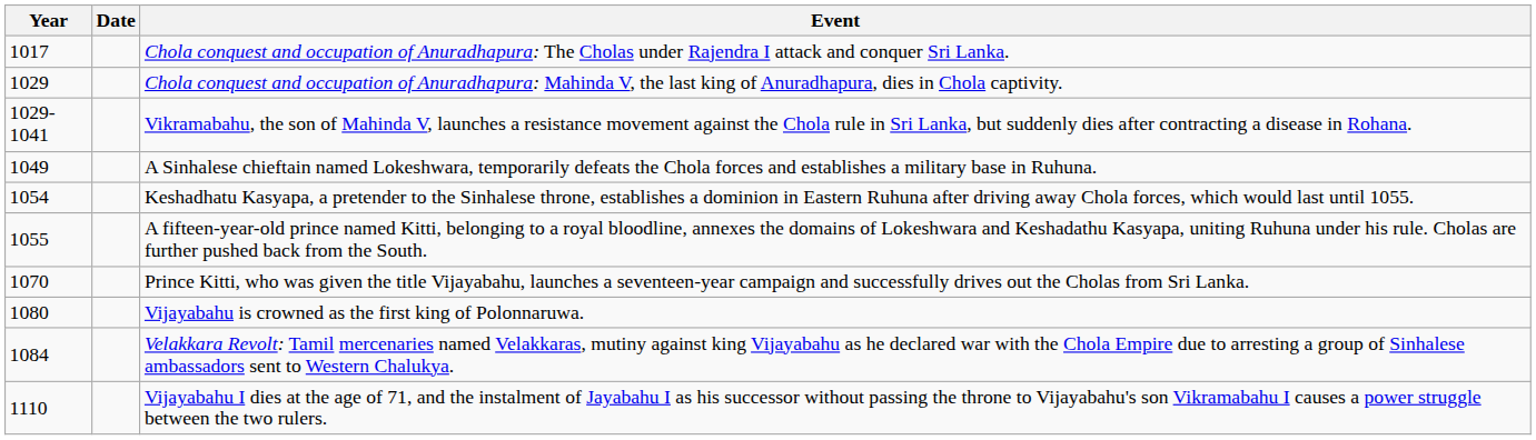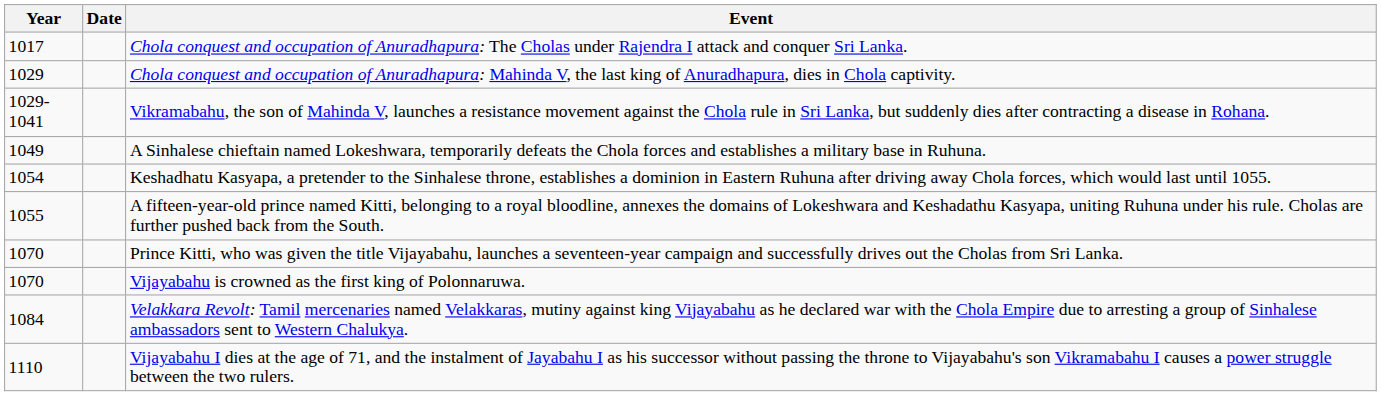Vijayabahu is crowned as the first king of Polonnaruwa. | Year: 1080 -> 1070
